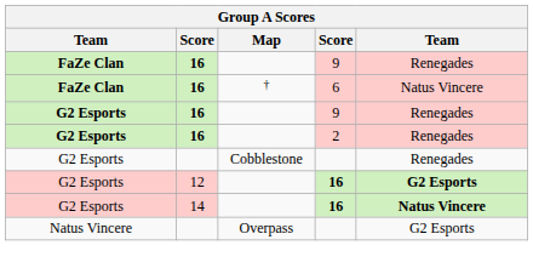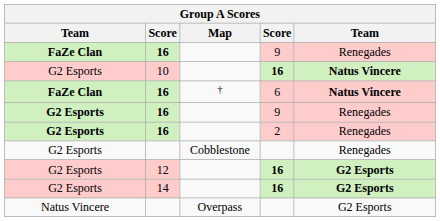+ row: G2 Esports | 10 | 16 | Natus Vincere
16 / 6 | column 5: normal -> bold
14 | column 5: Natus Vincere -> G2 Esports
